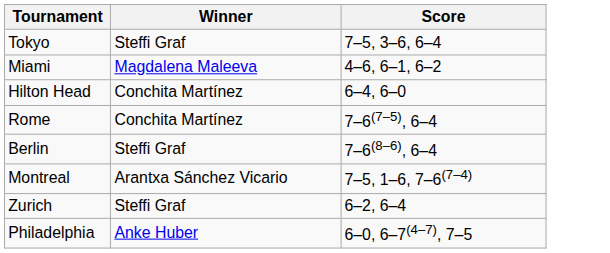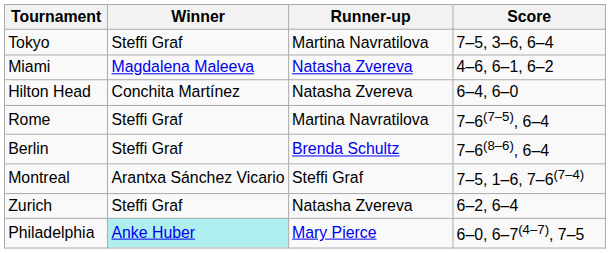+ column: Runner-up | Martina Navratilova | Natasha Zvereva | Natasha Zvereva | Martina Navratilova | Brenda Schultz | Steffi Graf | Natasha Zvereva | Mary Pierce
Rome | Winner: Conchita Martínez -> Steffi Graf
Philadelphia | Winner: no background -> paleturquoise background
